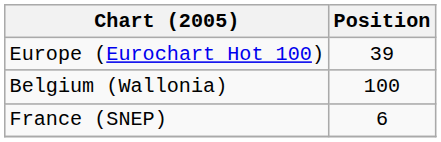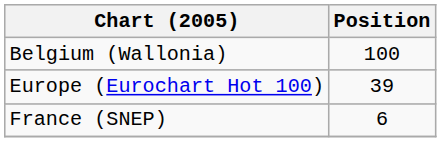rows swapped: Belgium (Wallonia) <-> Europe (Eurochart Hot 100)
